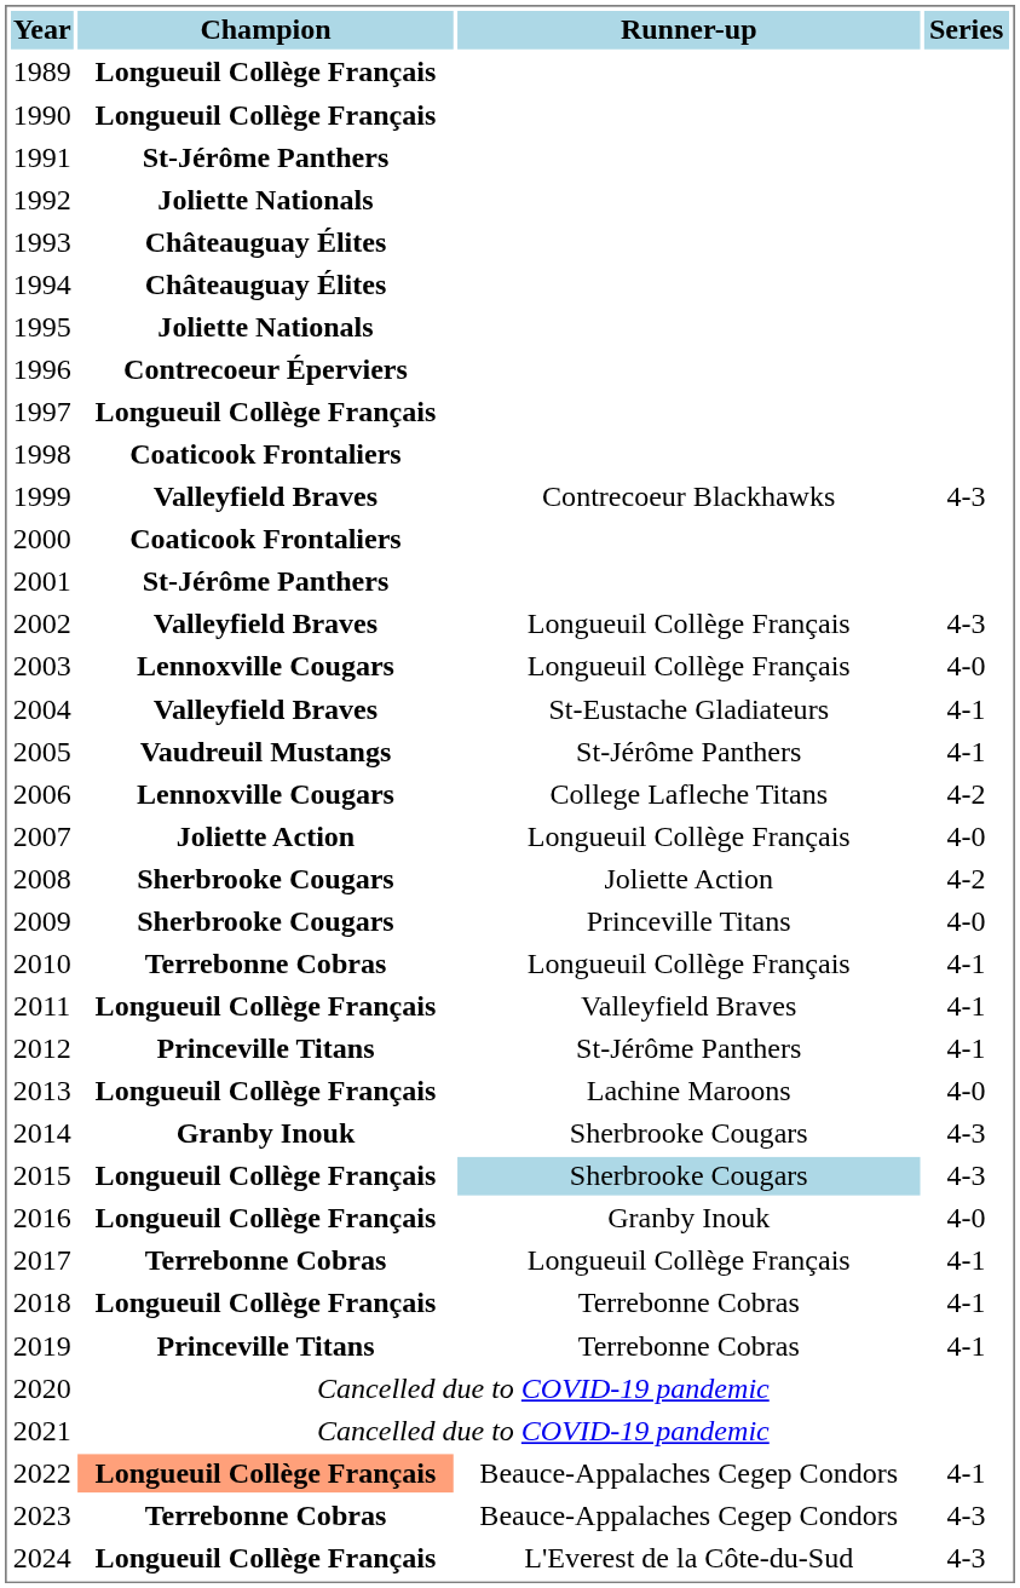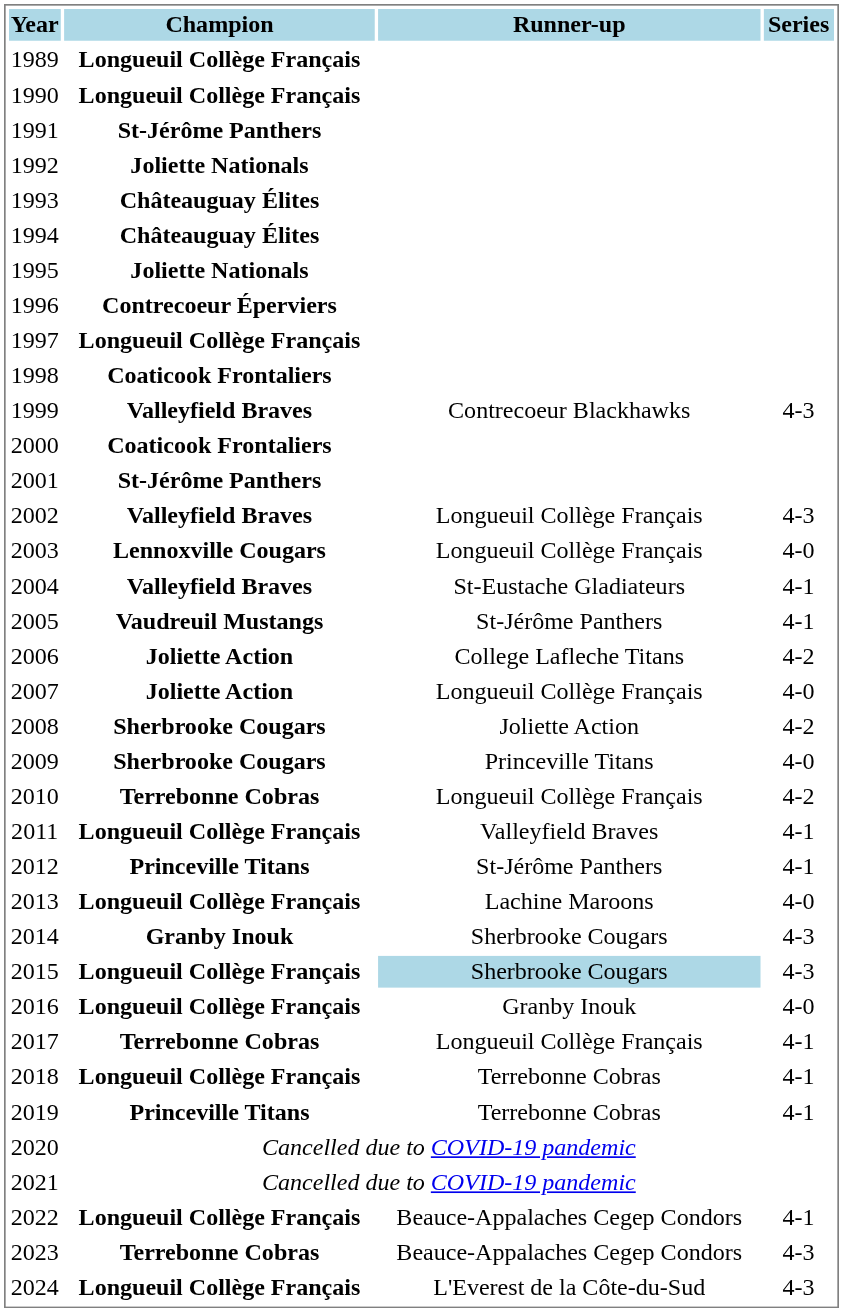2006 | Champion: Lennoxville Cougars -> Joliette Action
2010 | Series: 4-1 -> 4-2
2022 | Champion: lightsalmon background -> no background
